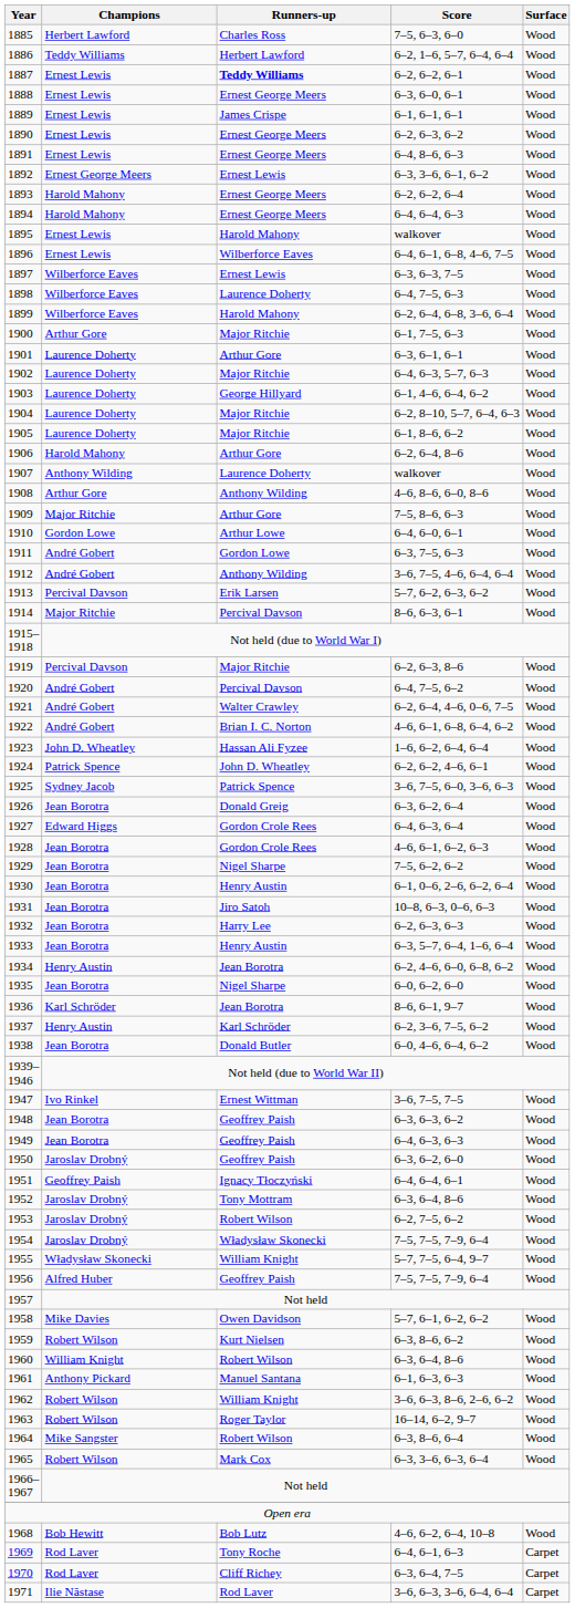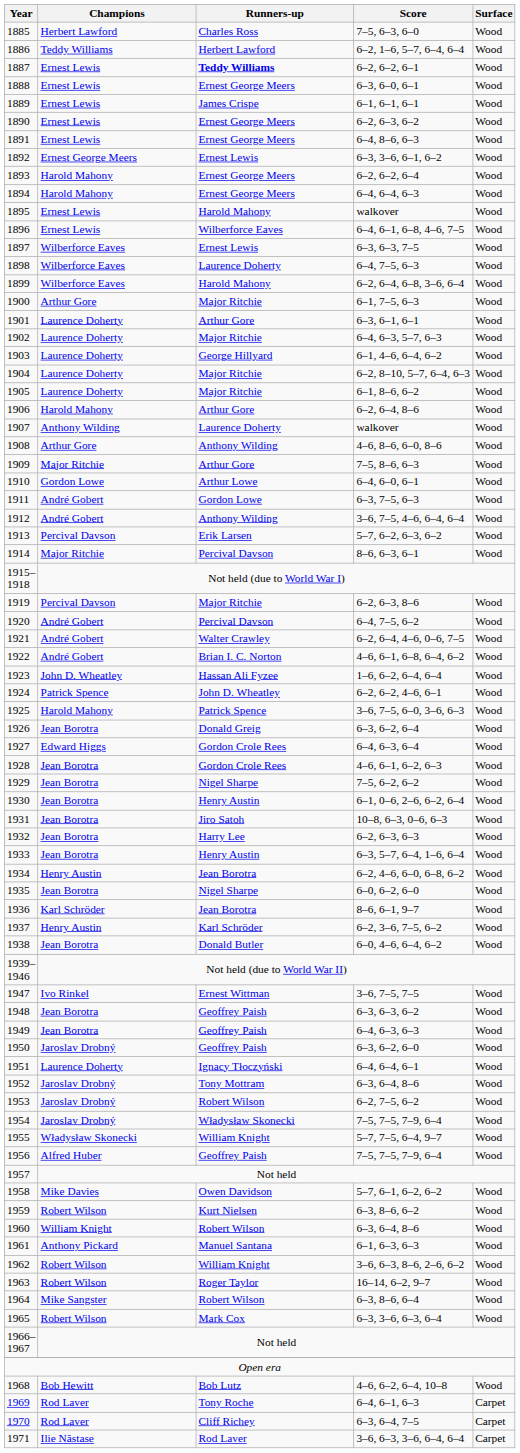1925 | Champions: Sydney Jacob -> Harold Mahony
1951 | Champions: Geoffrey Paish -> Laurence Doherty
